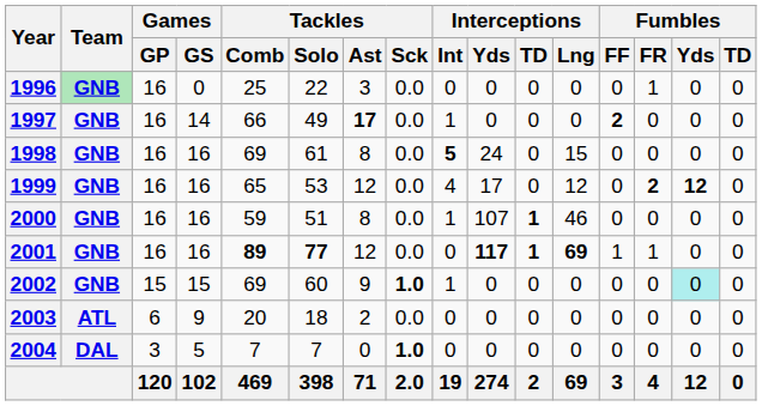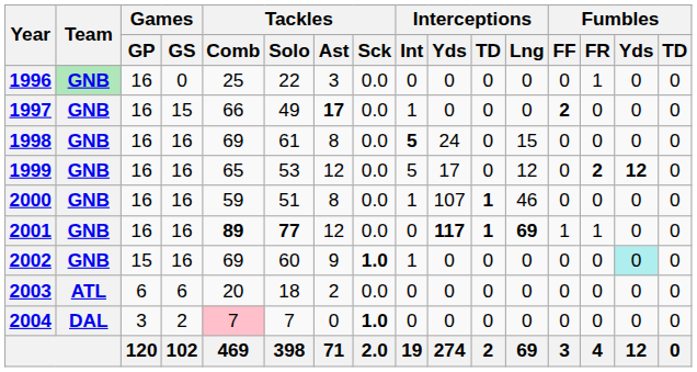1997 | Games / GS: 14 -> 15
1999 | Interceptions / Int: 4 -> 5
2002 | Games / GS: 15 -> 16
2003 | Games / GS: 9 -> 6
2004 | Games / GS: 5 -> 2
2004 | Tackles / Comb: no background -> pink background
